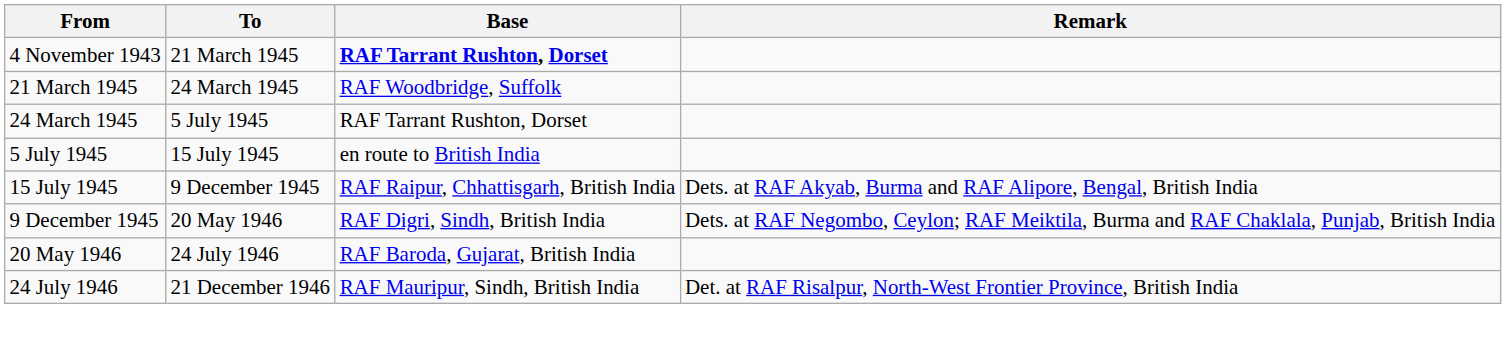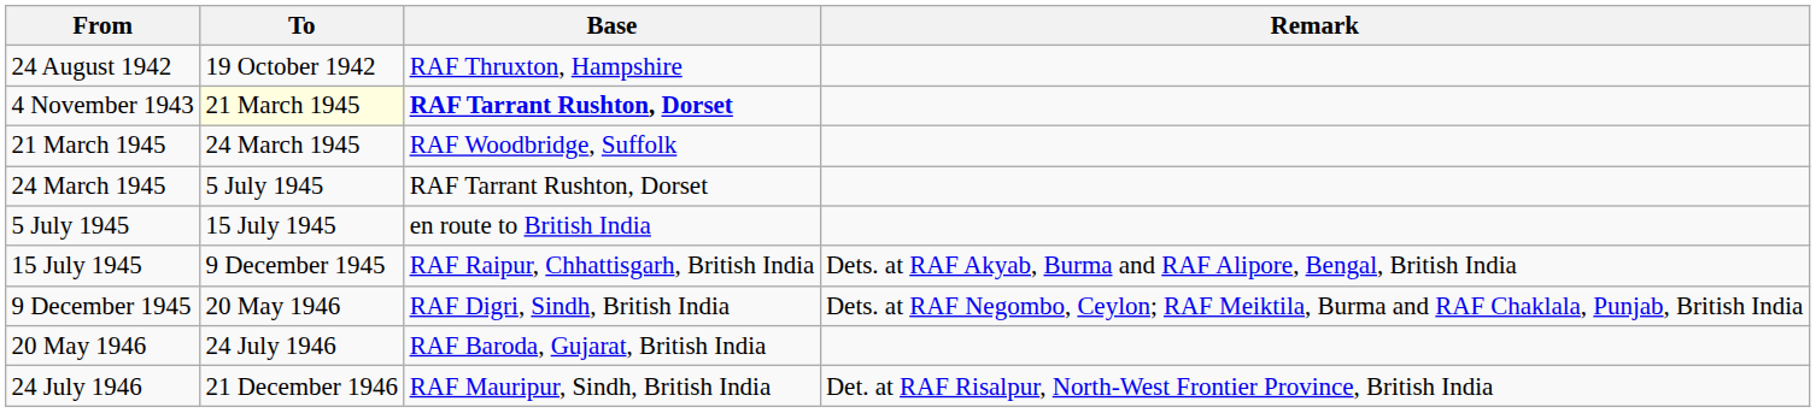+ row: 24 August 1942 | 19 October 1942 | RAF Thruxton, Hampshire
4 November 1943 | To: no background -> lightyellow background
